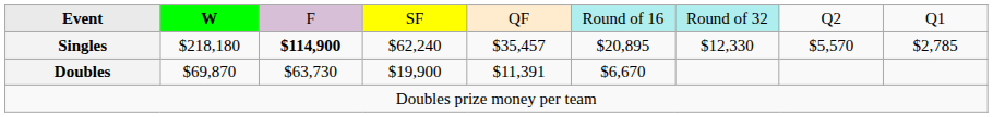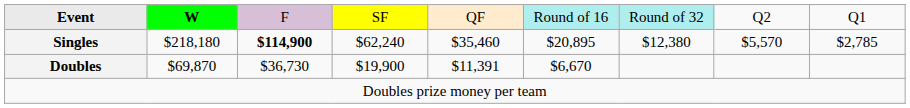Singles | column 5: $35,457 -> $35,460
Singles | column 7: $12,330 -> $12,380
Doubles | column 3: $63,730 -> $36,730
